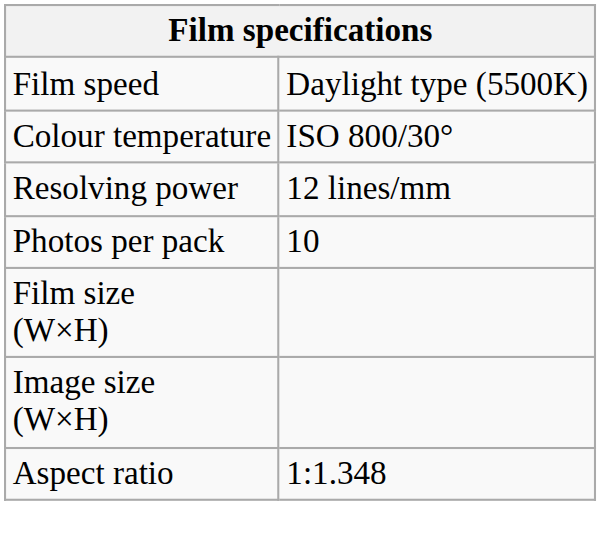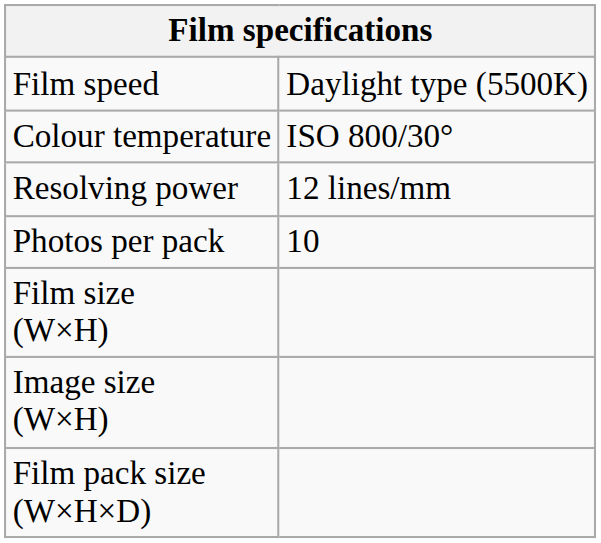- row: Aspect ratio | 1:1.348
+ row: Film pack size (W×H×D)
